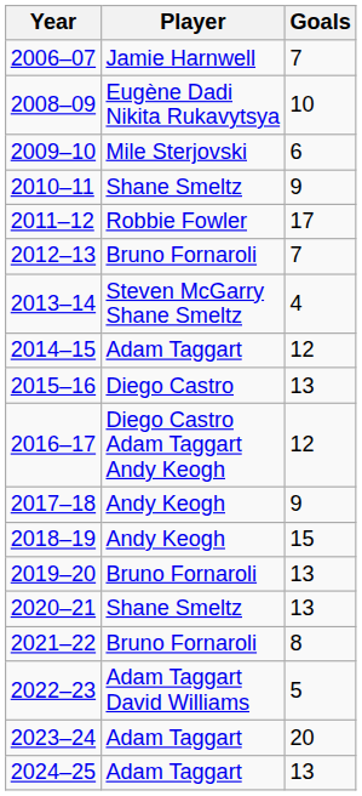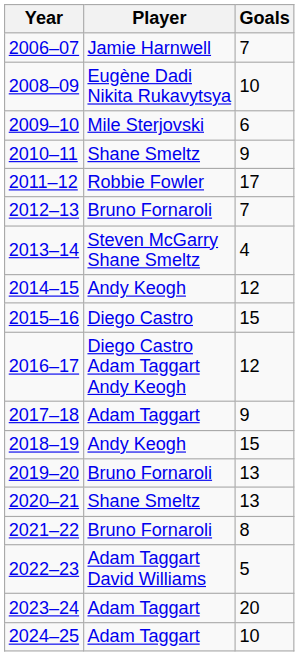2014–15 | Player: Adam Taggart -> Andy Keogh
2015–16 | Goals: 13 -> 15
2017–18 | Player: Andy Keogh -> Adam Taggart
2024–25 | Goals: 13 -> 10
